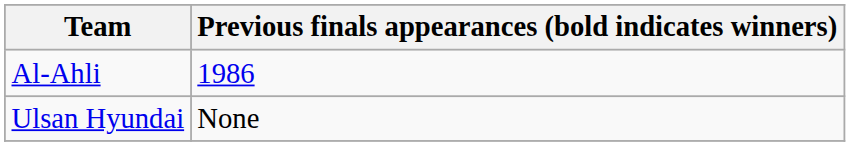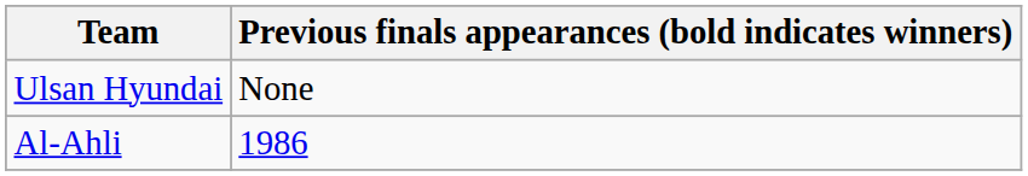rows swapped: Ulsan Hyundai <-> Al-Ahli
